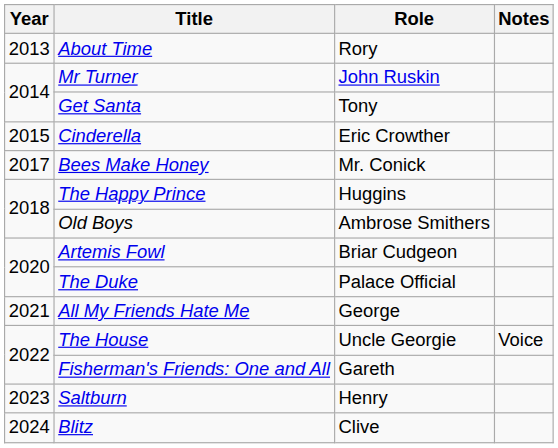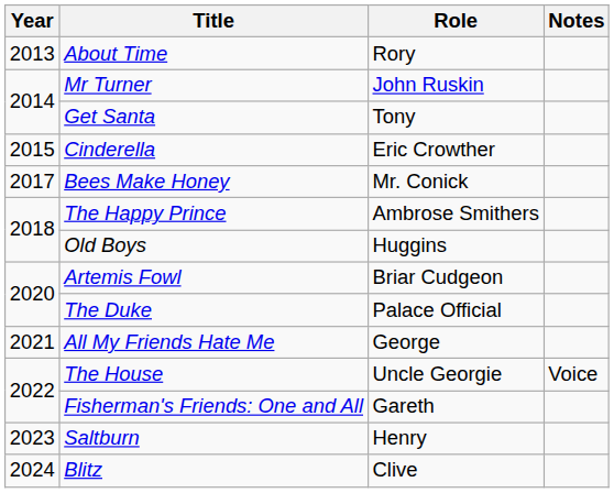The Happy Prince | Role: Huggins -> Ambrose Smithers
Old Boys | Role: Ambrose Smithers -> Huggins
